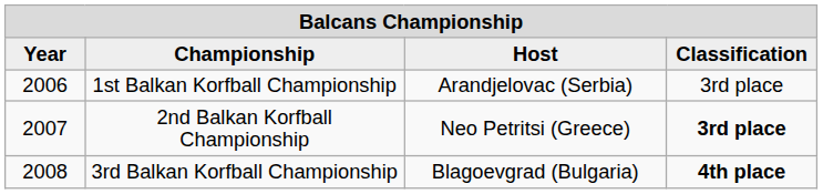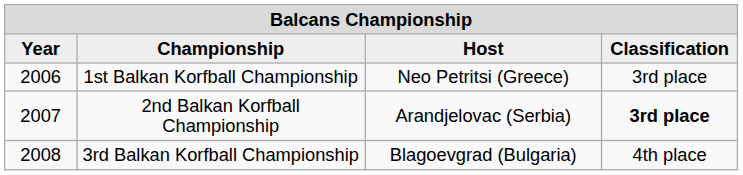1st Balkan Korfball Championship | column 3: Arandjelovac (Serbia) -> Neo Petritsi (Greece)
2nd Balkan Korfball Championship | column 3: Neo Petritsi (Greece) -> Arandjelovac (Serbia)
3rd Balkan Korfball Championship | column 4: bold -> normal
